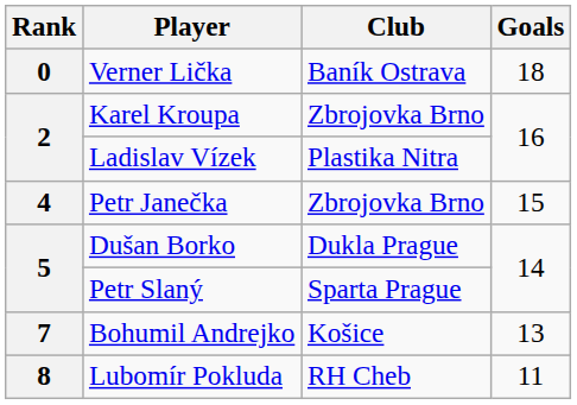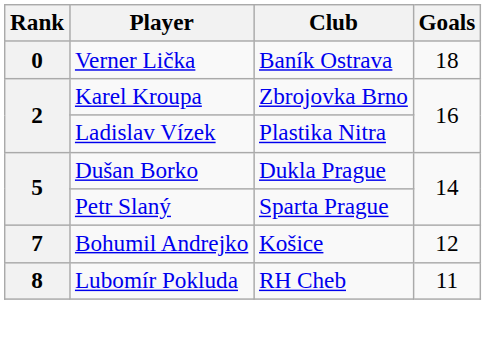- row: 4 | Petr Janečka | Zbrojovka Brno | 15
Bohumil Andrejko | Goals: 13 -> 12
